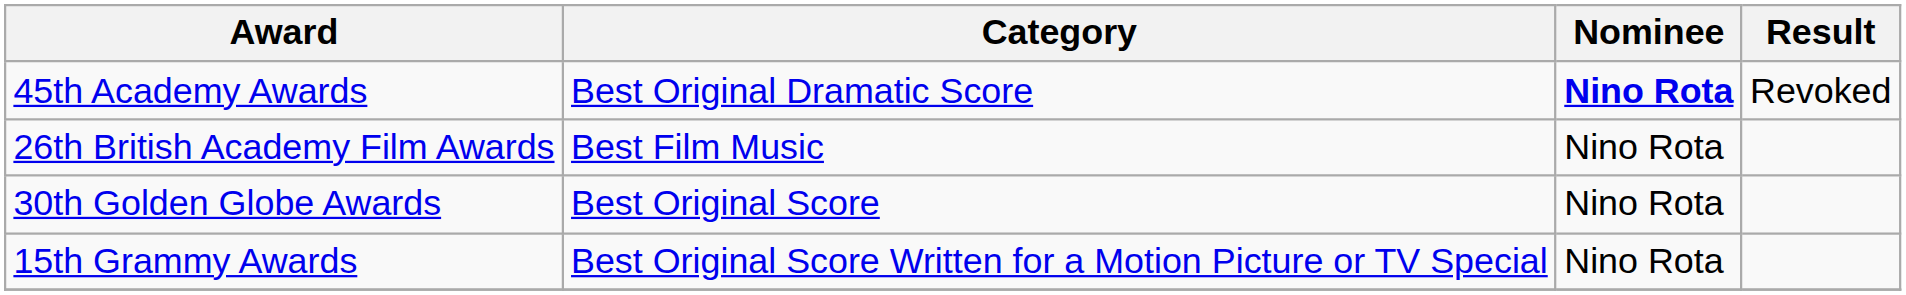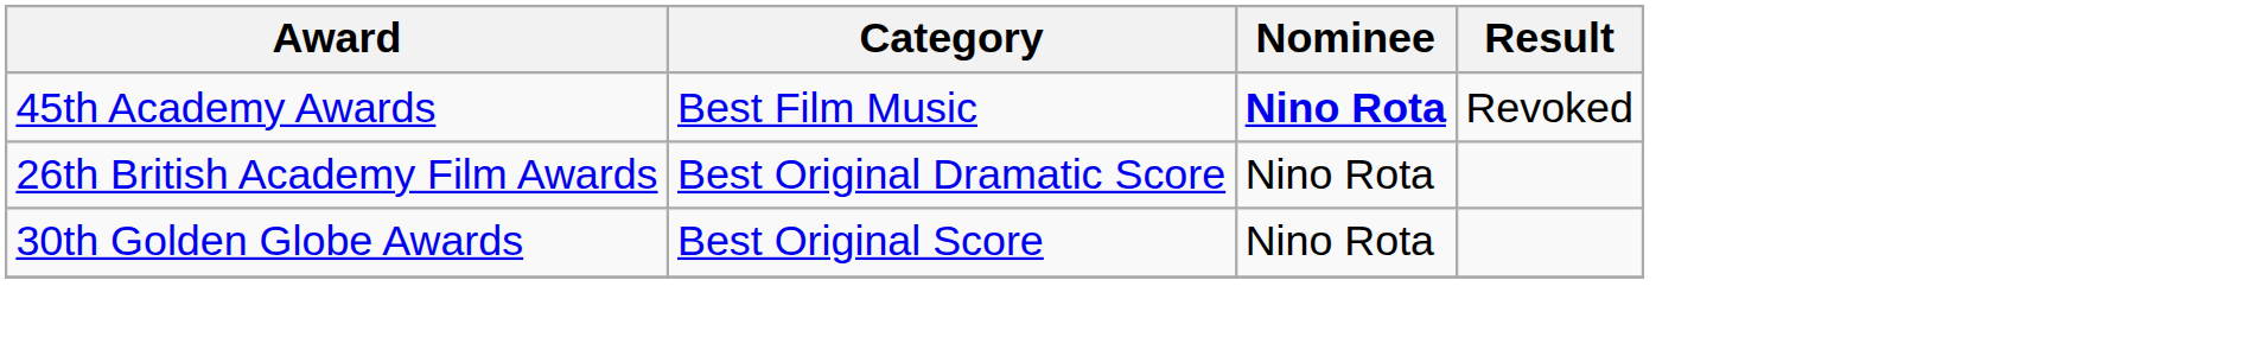45th Academy Awards | Category: Best Original Dramatic Score -> Best Film Music
26th British Academy Film Awards | Category: Best Film Music -> Best Original Dramatic Score
- row: 15th Grammy Awards | Best Original Score Written for a Motion Picture or TV Special | Nino Rota
